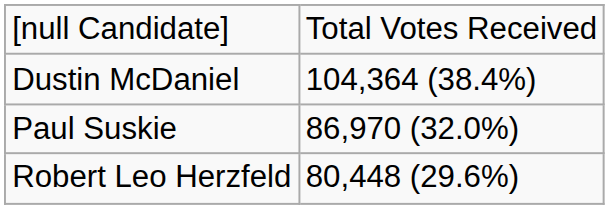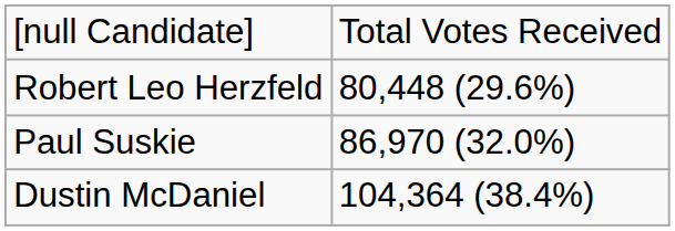rows swapped: Dustin McDaniel <-> Robert Leo Herzfeld
